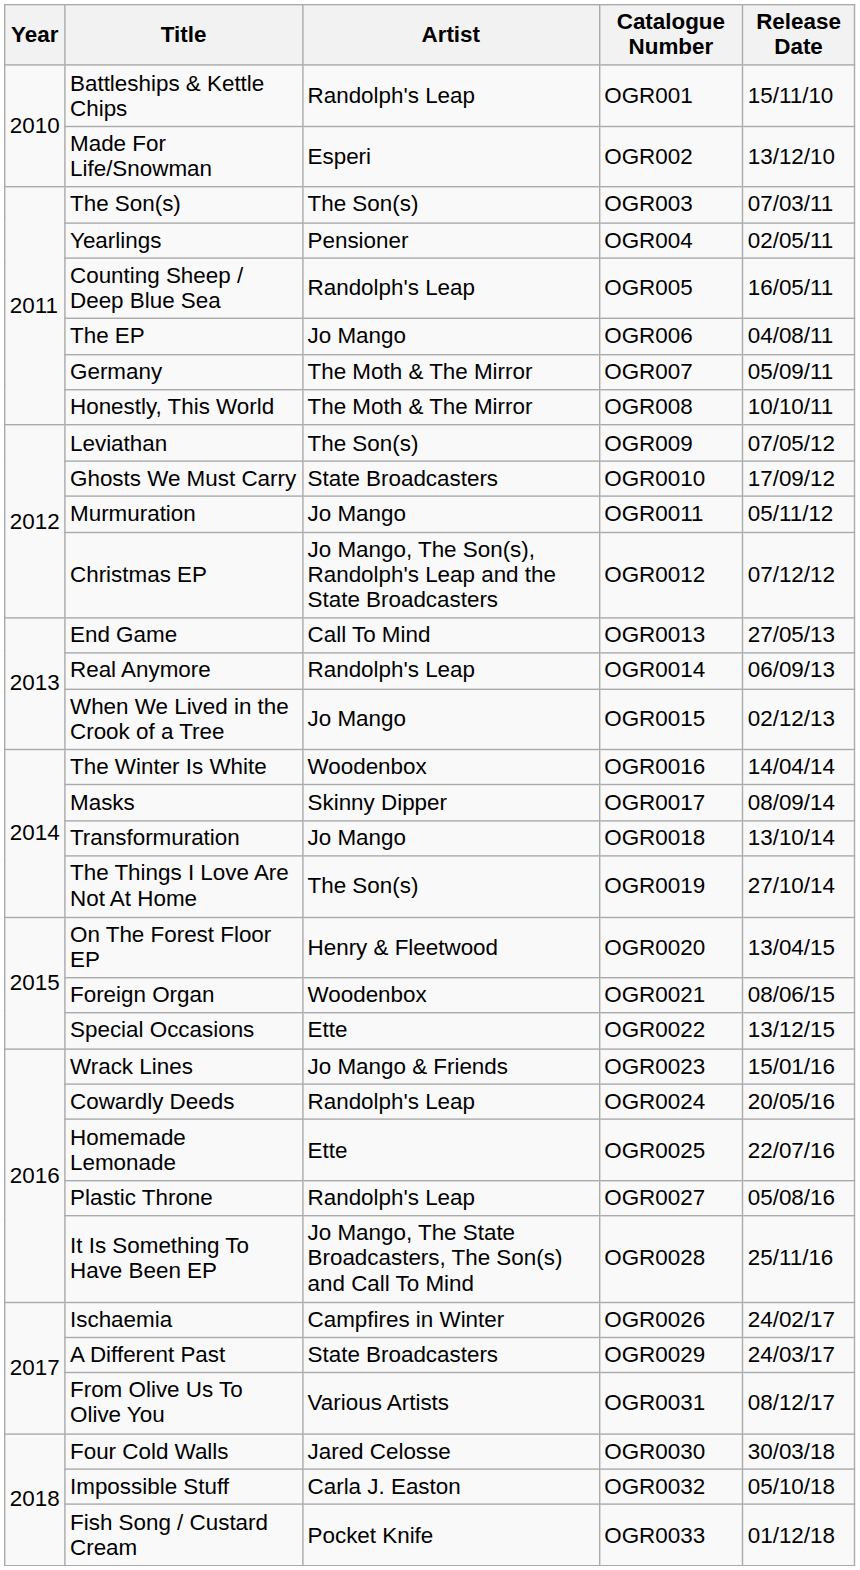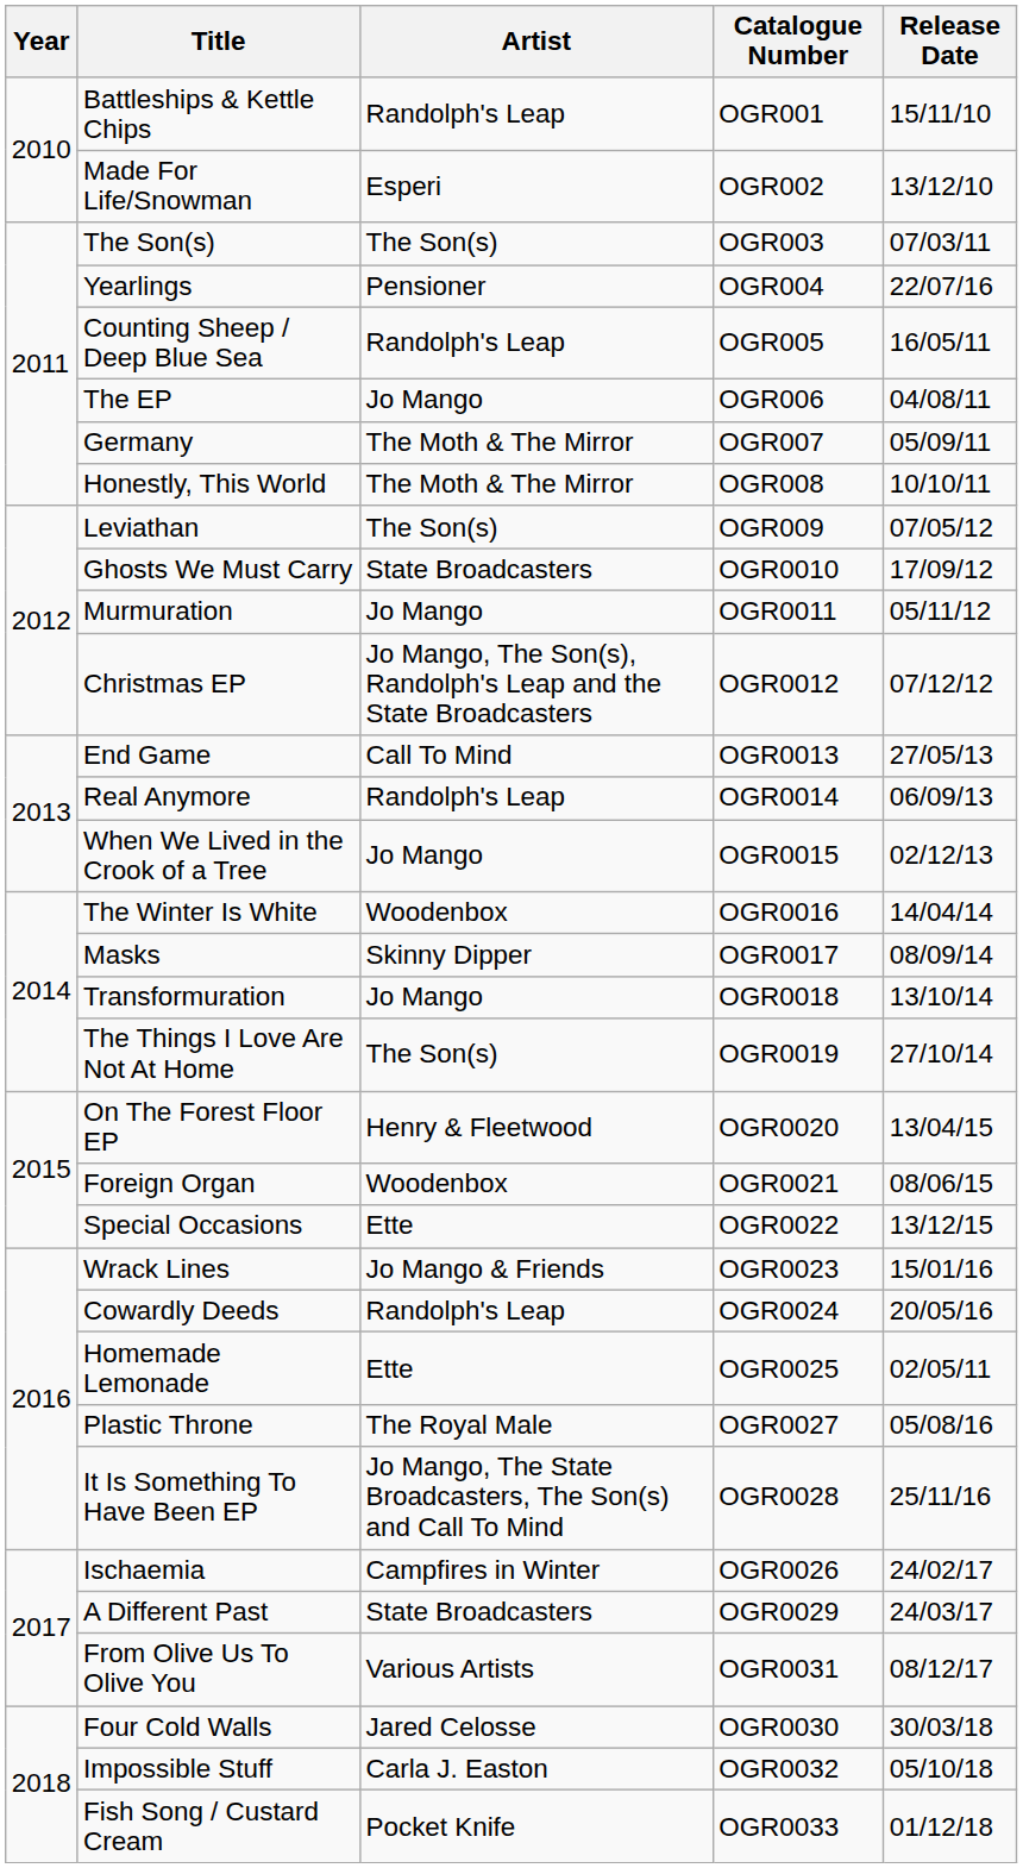Yearlings | Release Date: 02/05/11 -> 22/07/16
Homemade Lemonade | Release Date: 22/07/16 -> 02/05/11
Plastic Throne | Artist: Randolph's Leap -> The Royal Male
